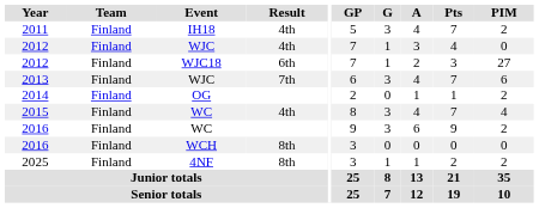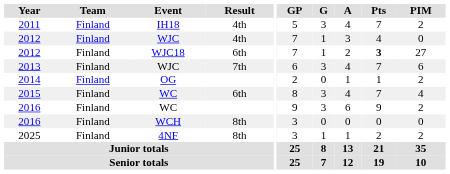2012 / WJC18 | Pts: normal -> bold
2015 | Result: 4th -> 6th
